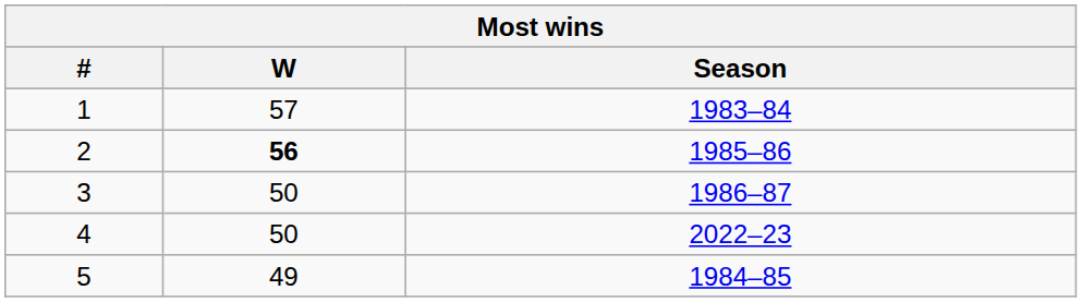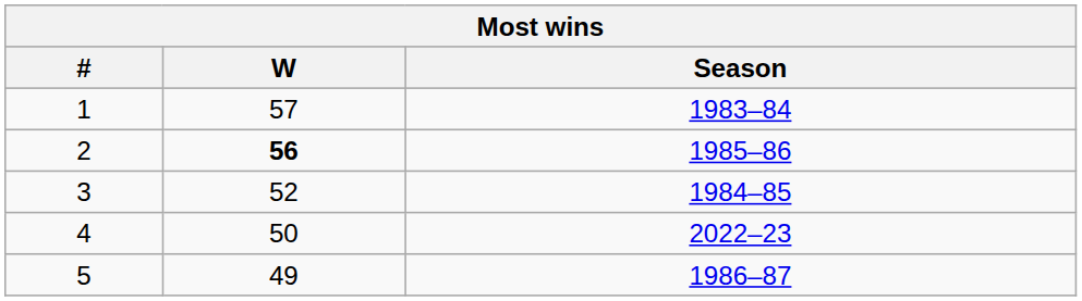3 | W: 50 -> 52
3 | Season: 1986–87 -> 1984–85
5 | Season: 1984–85 -> 1986–87
